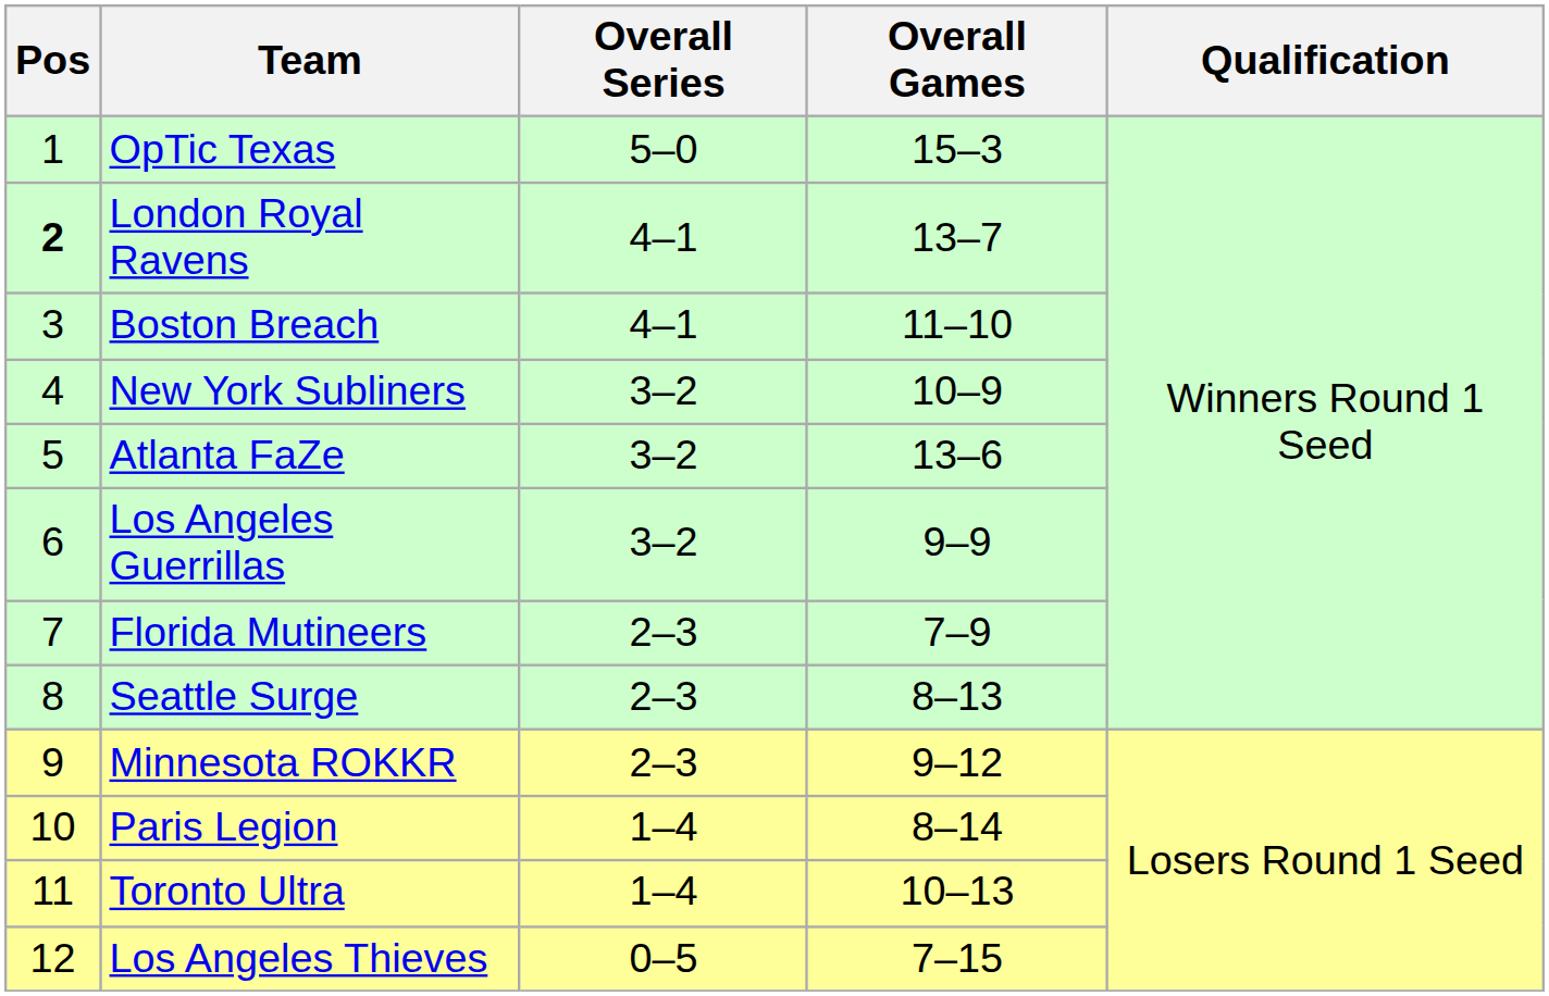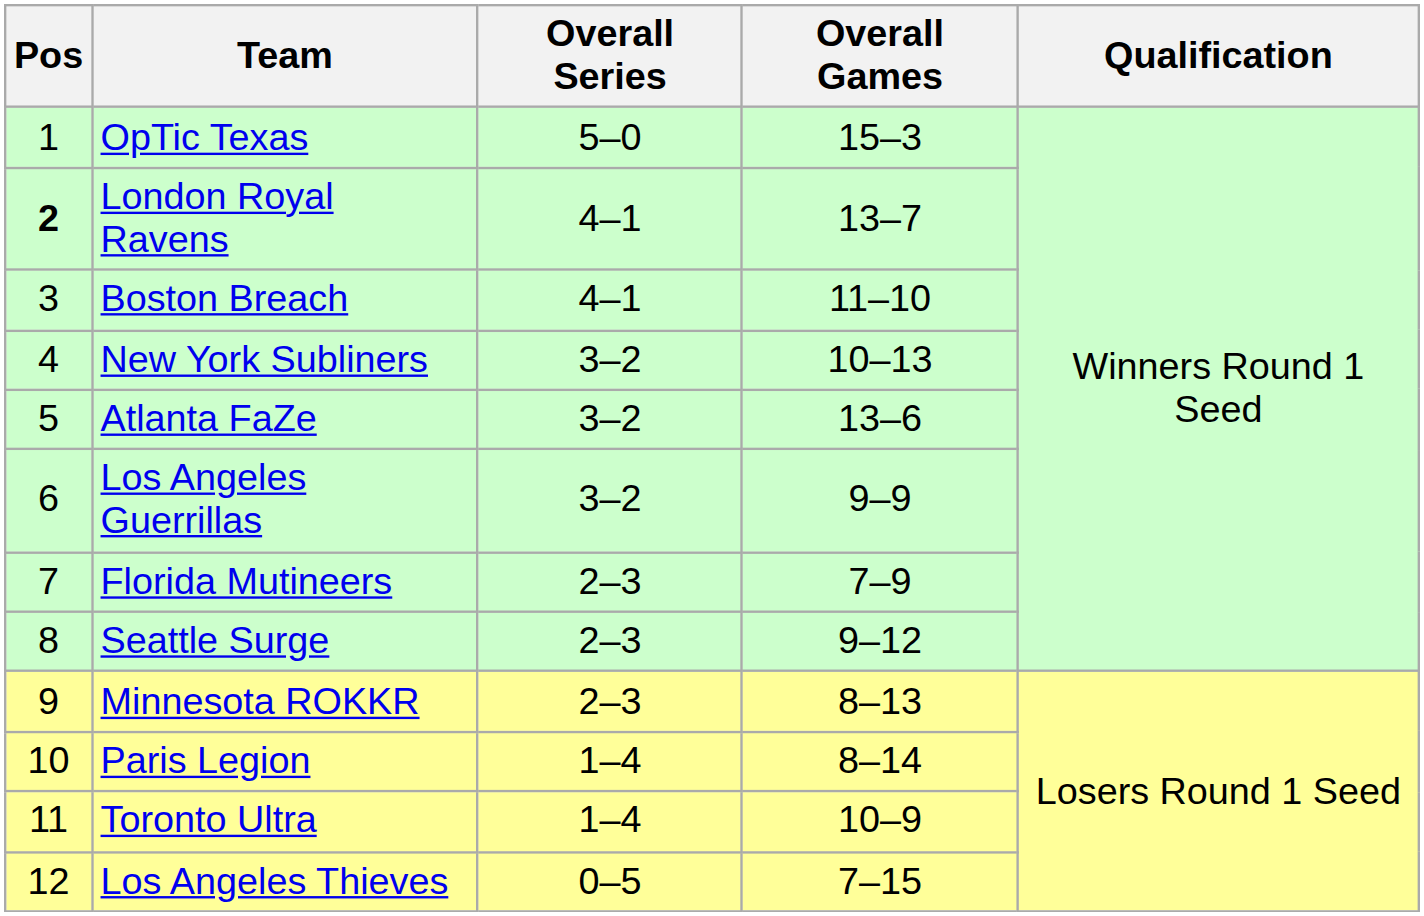New York Subliners | Overall Games: 10–9 -> 10–13
Seattle Surge | Overall Games: 8–13 -> 9–12
Minnesota ROKKR | Overall Games: 9–12 -> 8–13
Toronto Ultra | Overall Games: 10–13 -> 10–9
